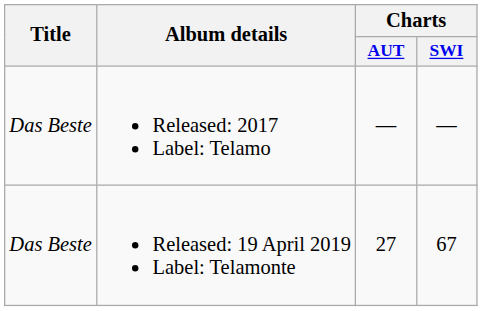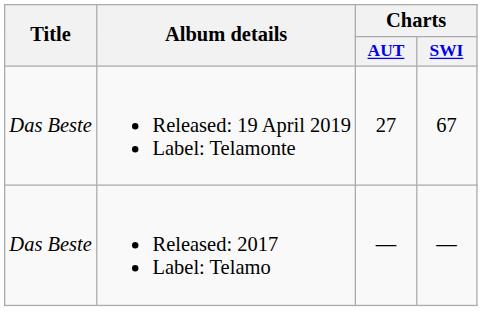rows swapped: Released: 2017 Label: Telamo <-> Released: 19 April 2019 Label: Telamonte
